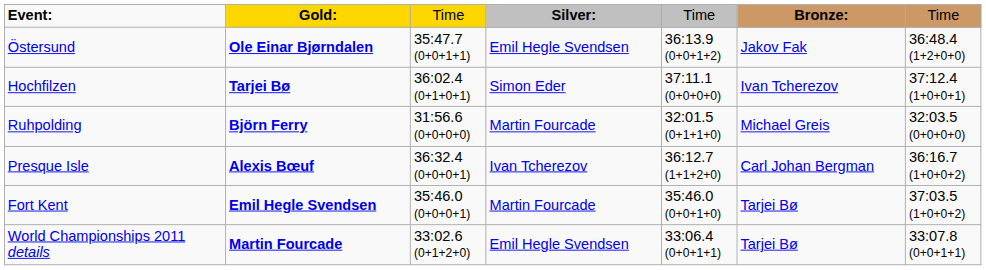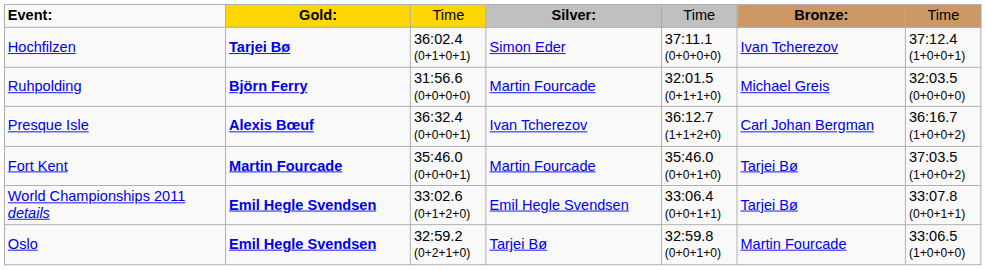- row: Östersund | Ole Einar Bjørndalen | 35:47.7 (0+0+1+1) | Emil Hegle Svendsen | 36:13.9 (0+0+1+2) | Jakov Fak | 36:48.4 (1+2+0+0)
Fort Kent | column 2: Emil Hegle Svendsen -> Martin Fourcade
World Championships 2011 details | column 2: Martin Fourcade -> Emil Hegle Svendsen
+ row: Oslo | Emil Hegle Svendsen | 32:59.2 (0+2+1+0) | Tarjei Bø | 32:59.8 (0+0+1+0) | Martin Fourcade | 33:06.5 (1+0+0+0)
